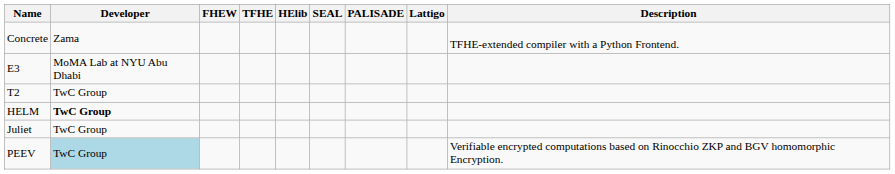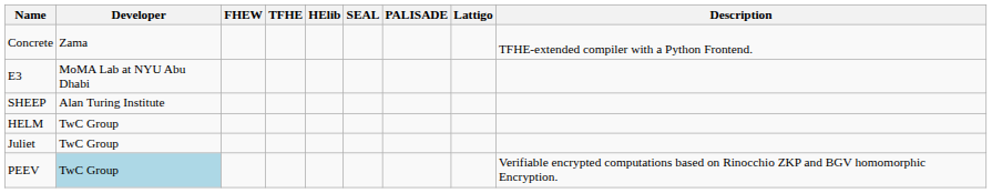+ row: SHEEP | Alan Turing Institute
- row: T2 | TwC Group
HELM | Developer: bold -> normal
